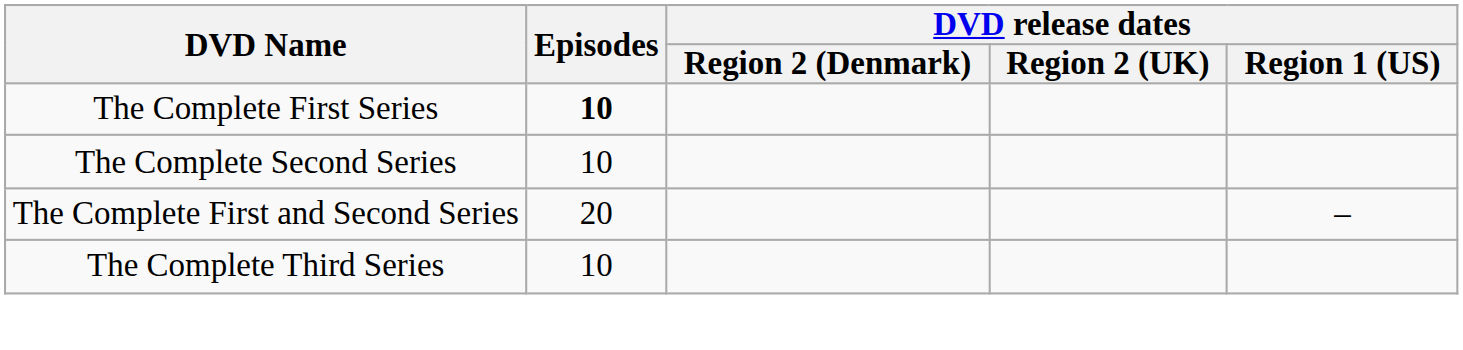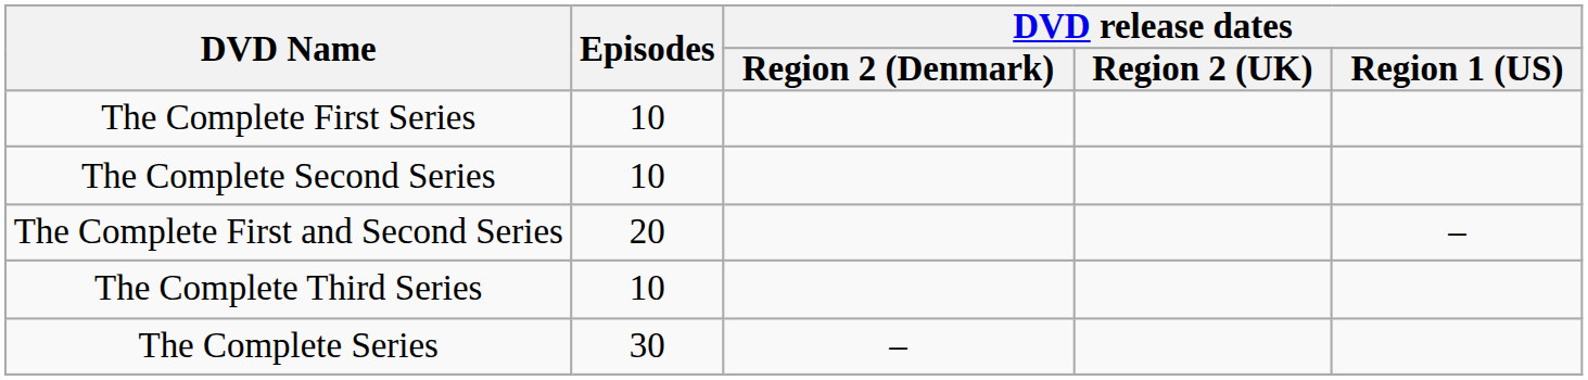The Complete First Series | Episodes: bold -> normal
+ row: The Complete Series | 30 | –
